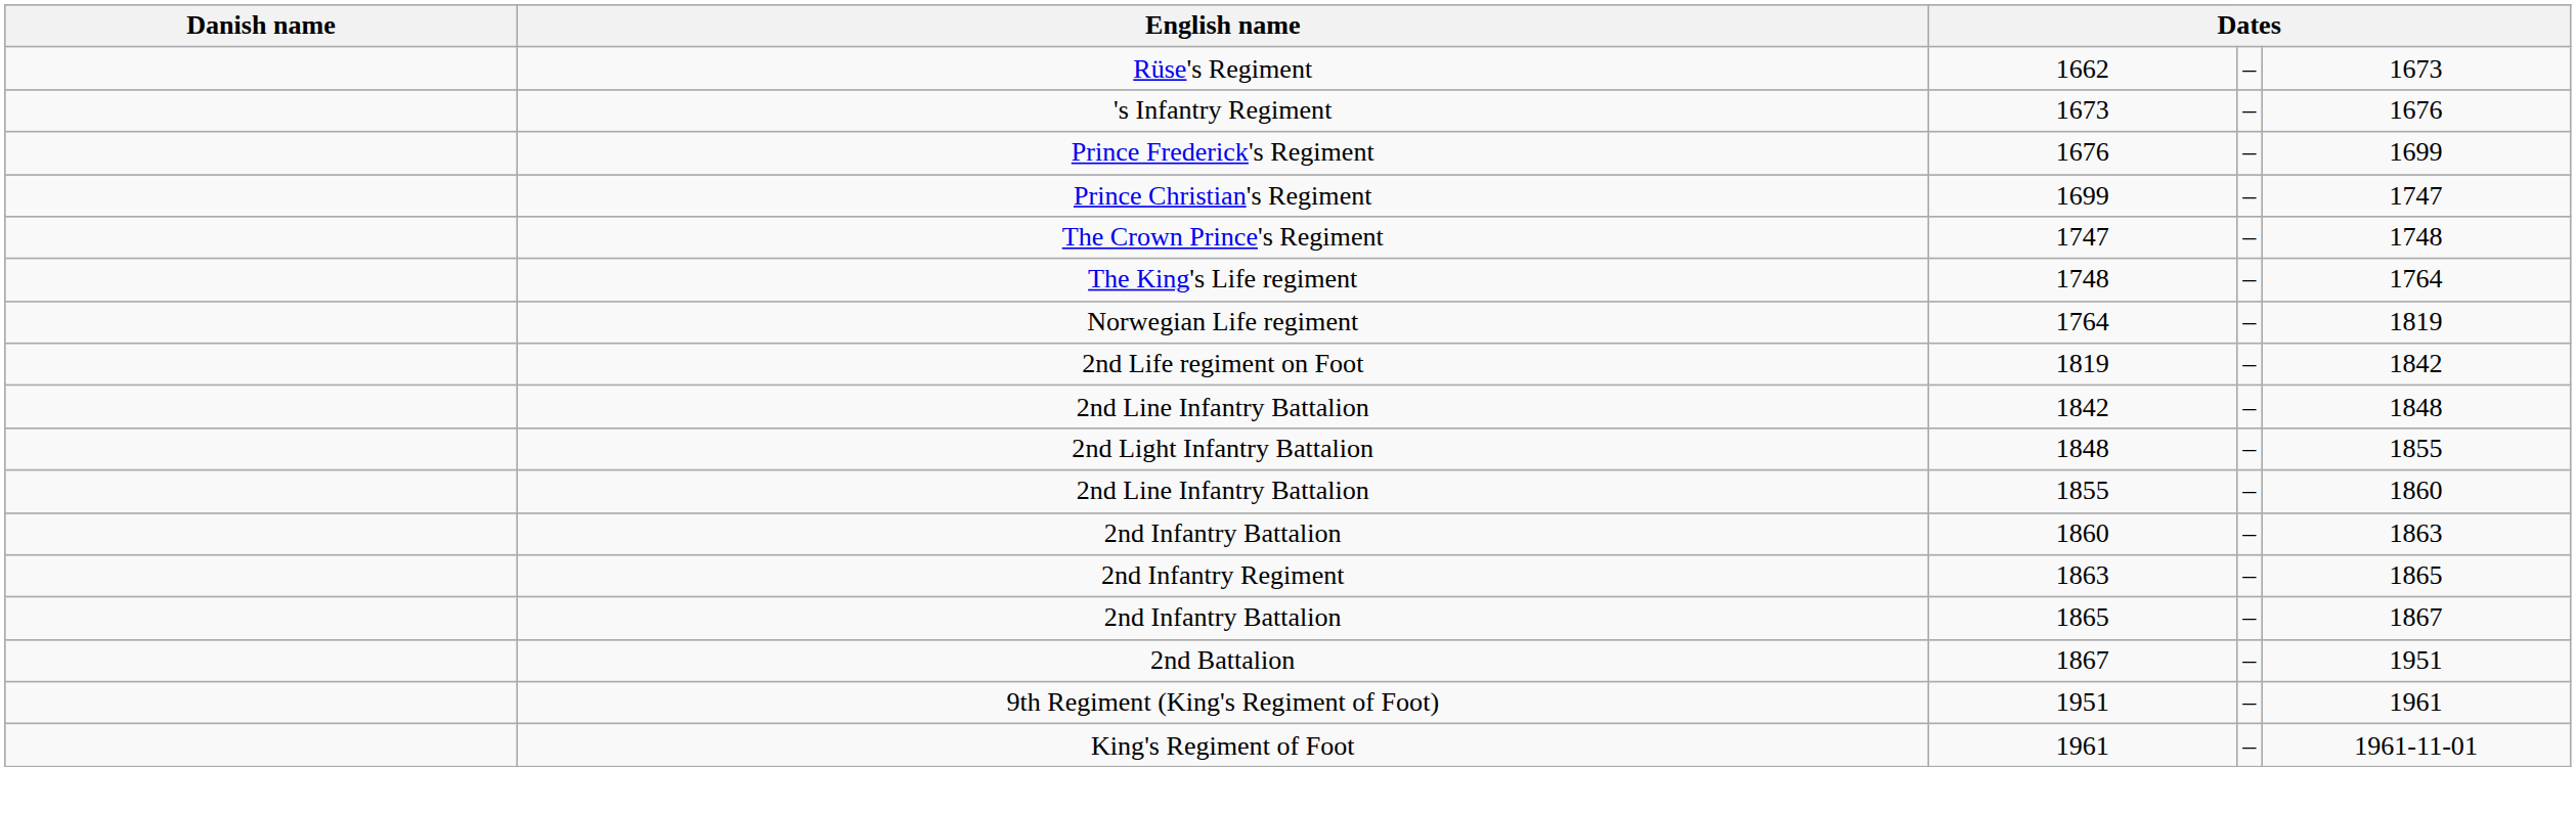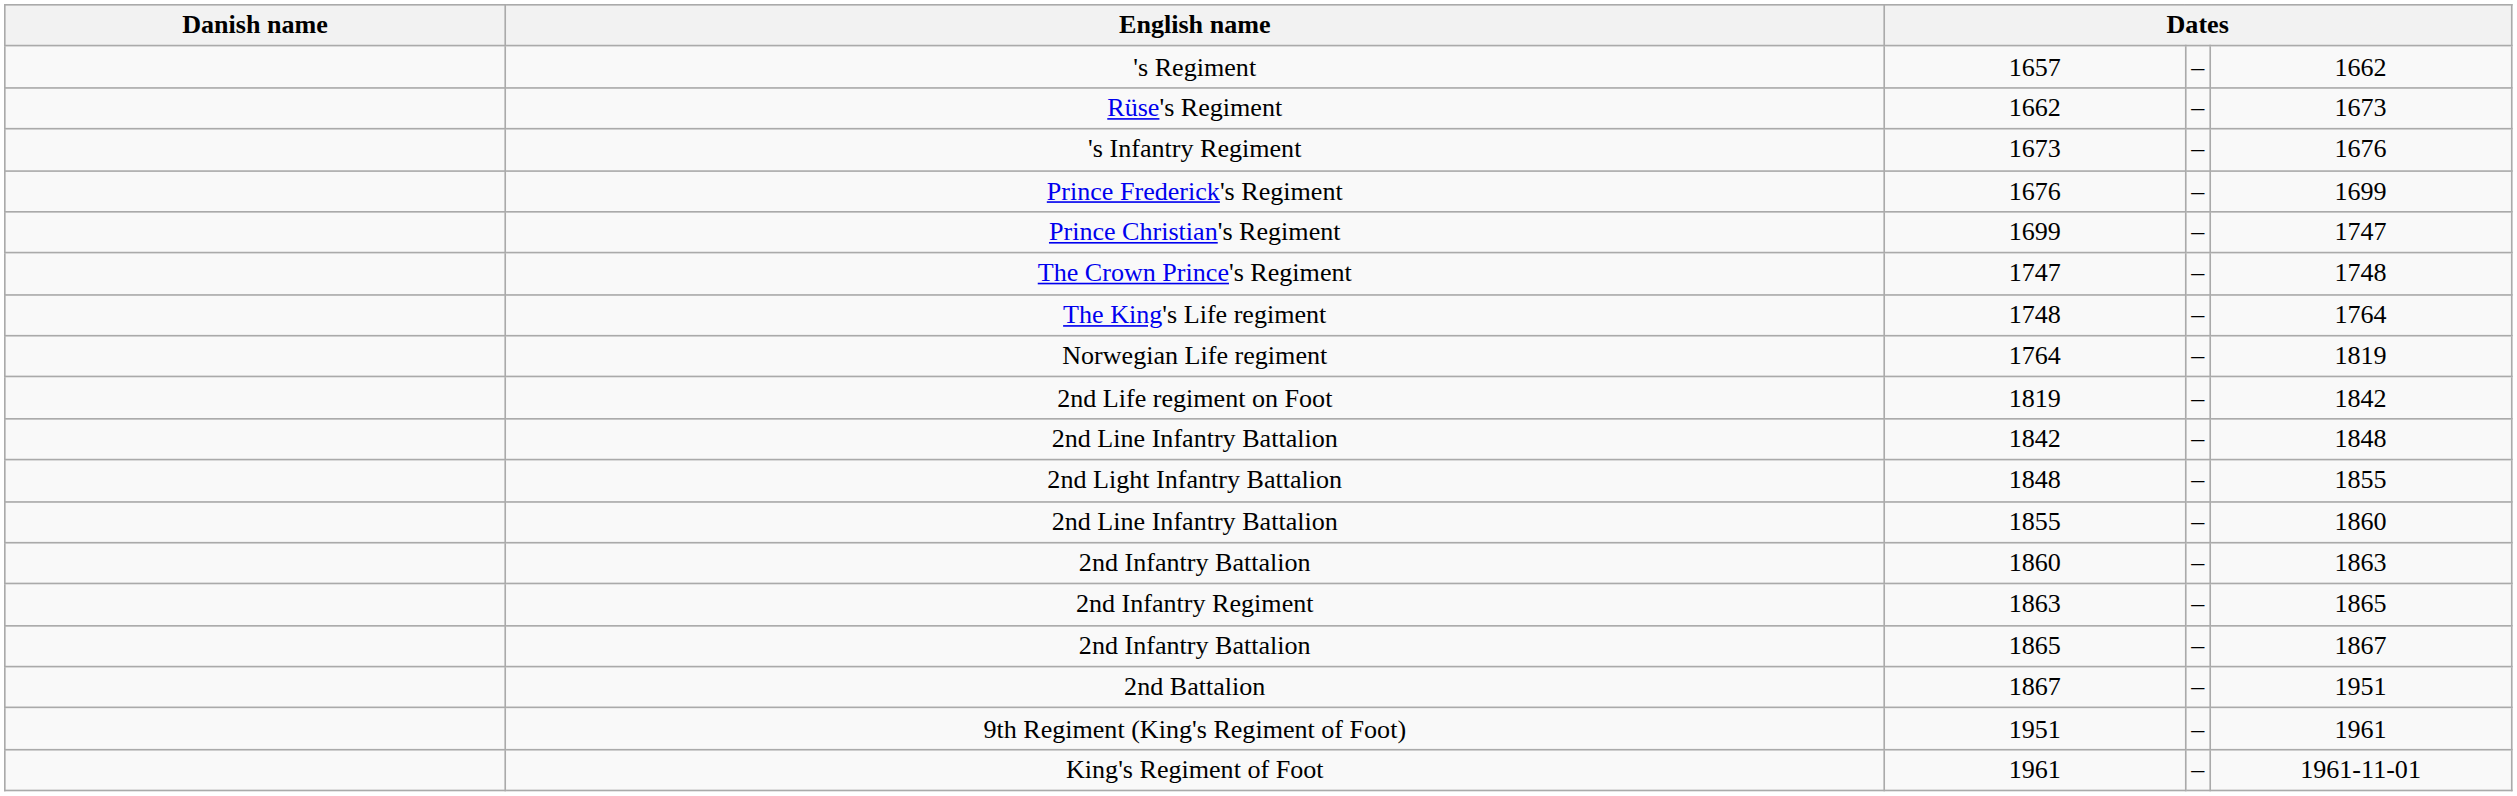+ row: 's Regiment | 1657 | – | 1662
